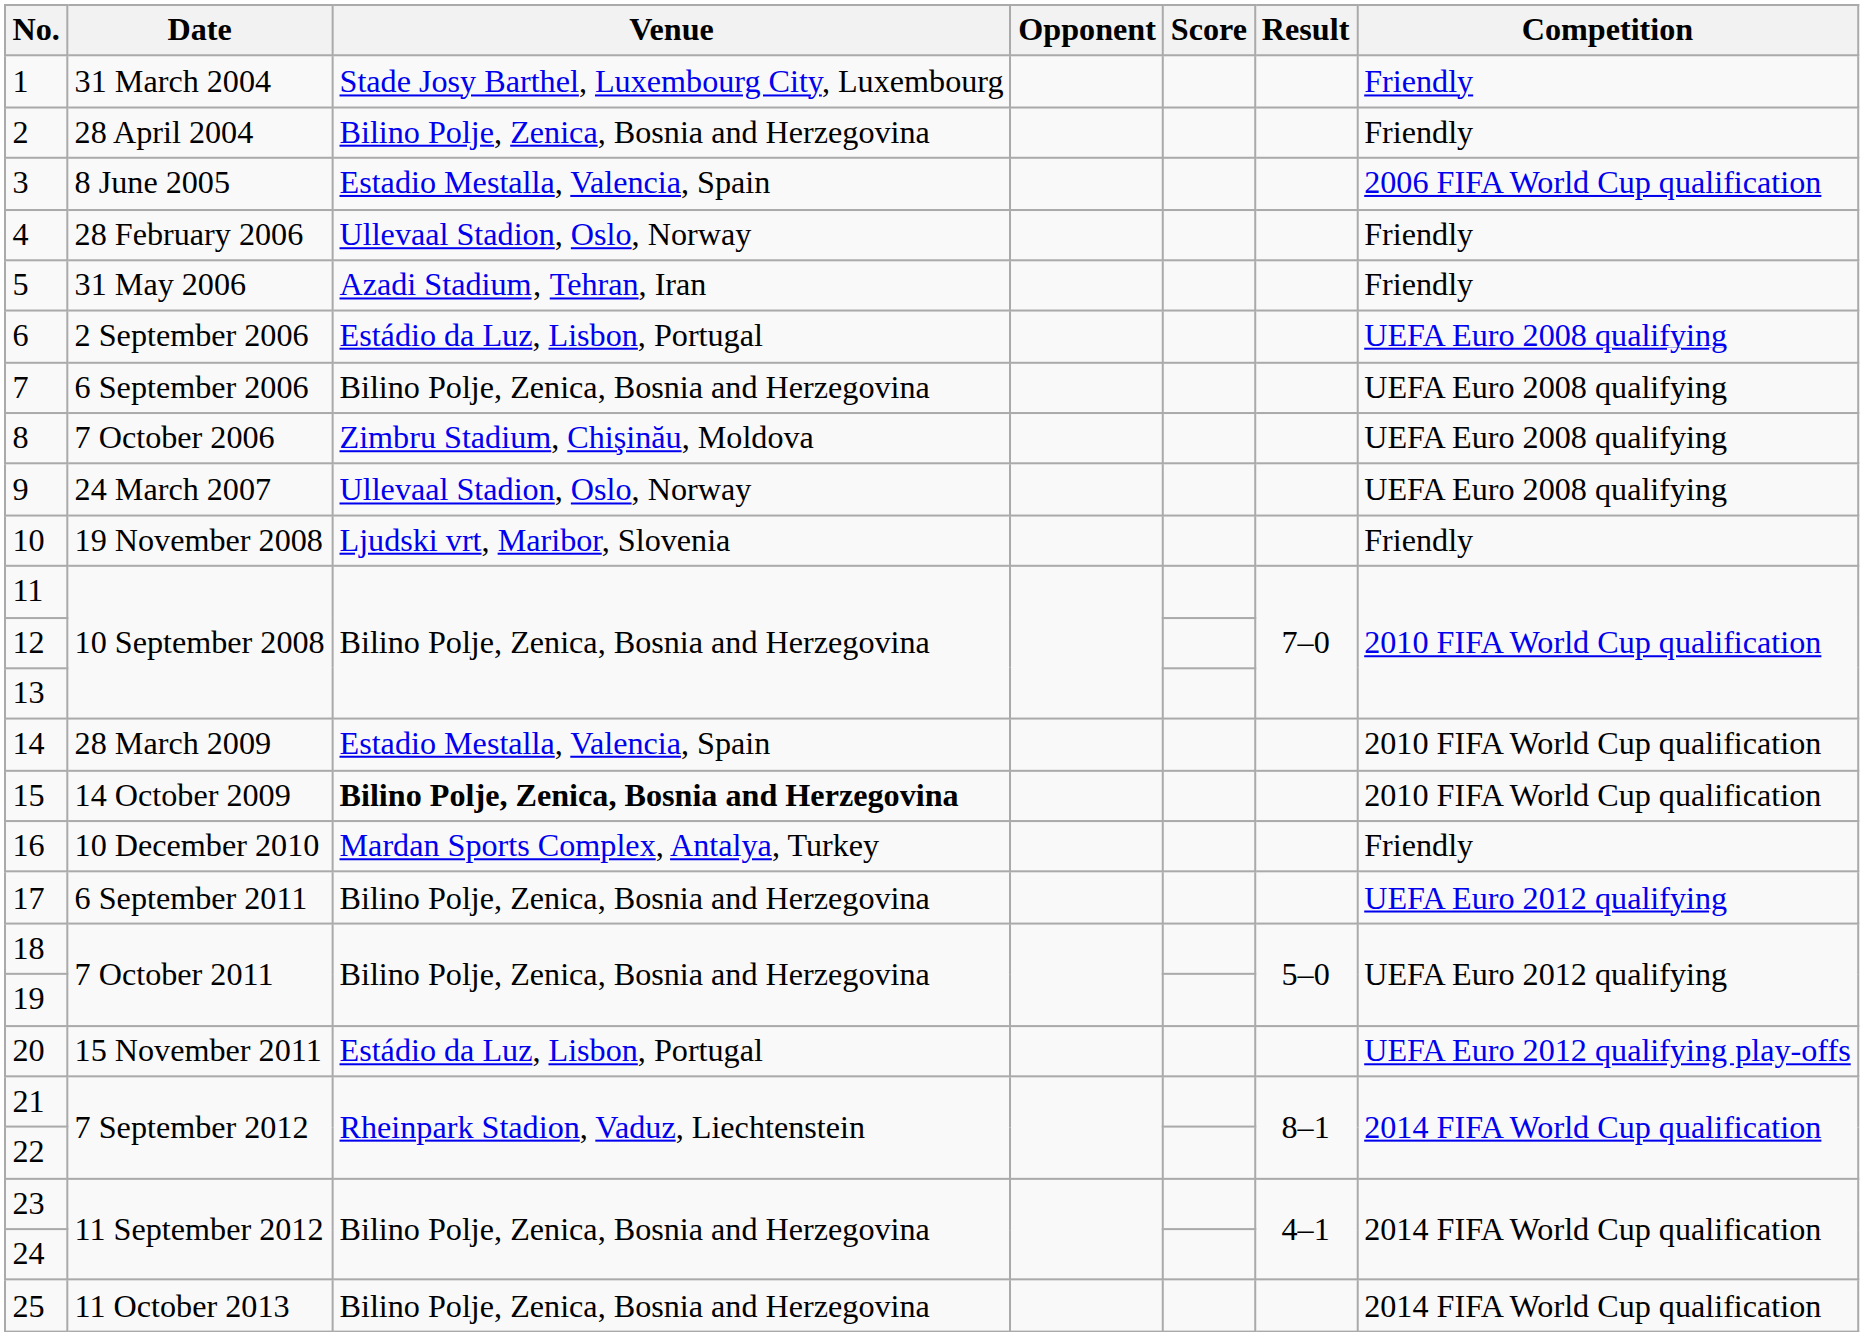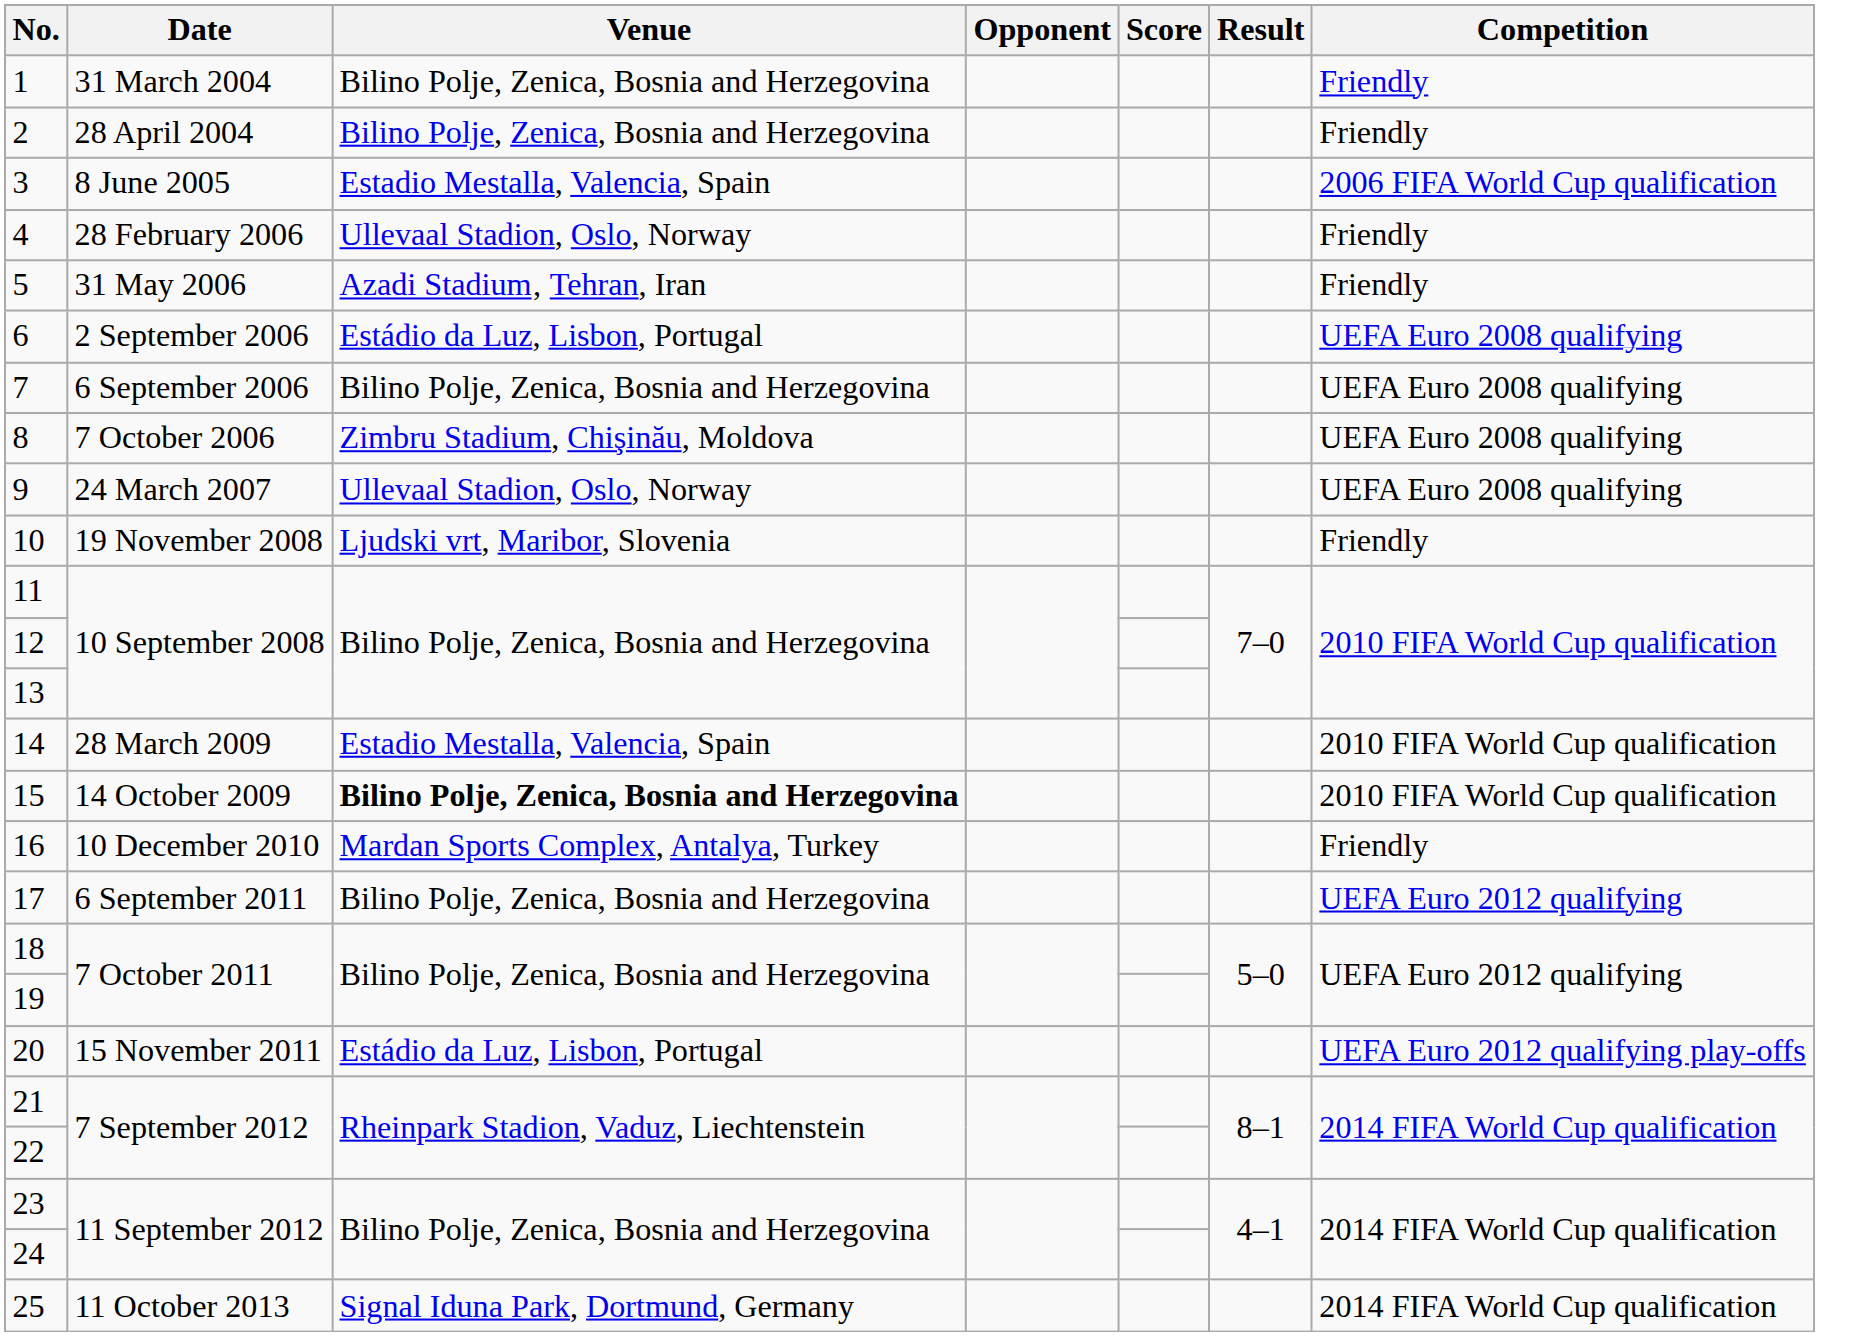1 | Venue: Stade Josy Barthel, Luxembourg City, Luxembourg -> Bilino Polje, Zenica, Bosnia and Herzegovina
25 | Venue: Bilino Polje, Zenica, Bosnia and Herzegovina -> Signal Iduna Park, Dortmund, Germany
